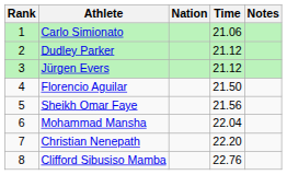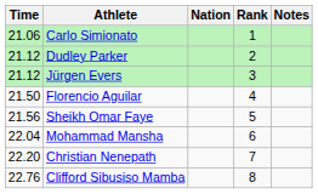columns swapped: Rank <-> Time
